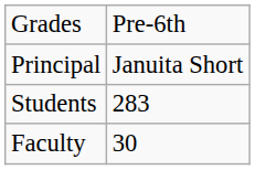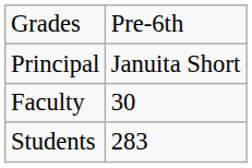rows swapped: Students <-> Faculty
